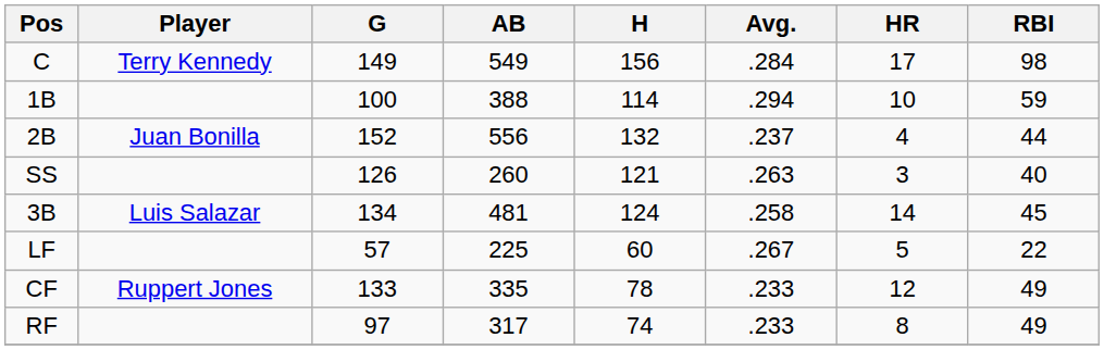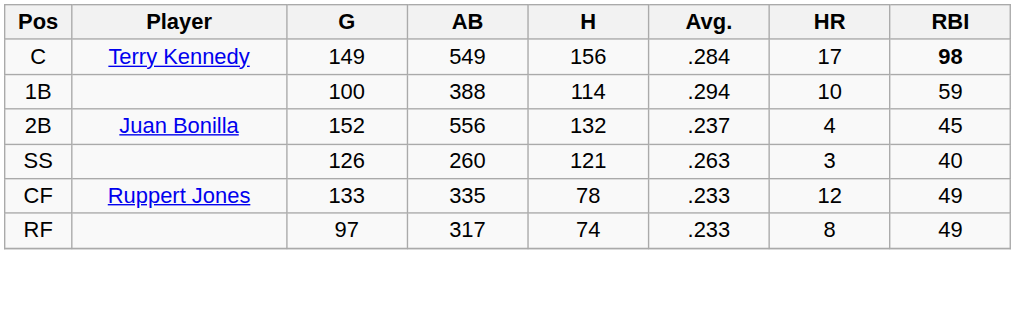C | RBI: normal -> bold
2B | RBI: 44 -> 45
- row: 3B | Luis Salazar | 134 | 481 | 124 | .258 | 14 | 45
- row: LF | 57 | 225 | 60 | .267 | 5 | 22
